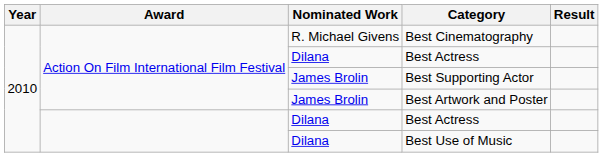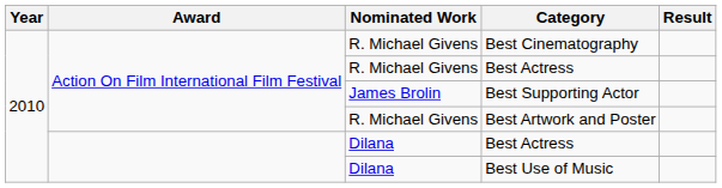Action On Film International Film Festival / Best Actress | Nominated Work: Dilana -> R. Michael Givens
Best Artwork and Poster | Nominated Work: James Brolin -> R. Michael Givens
